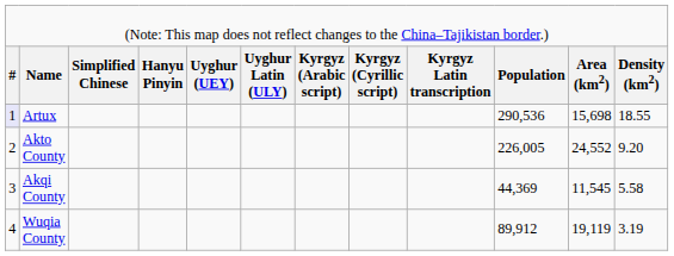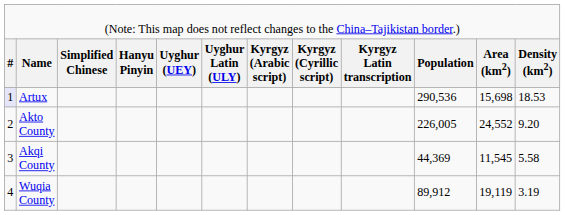Artux | column 12: 18.55 -> 18.53
